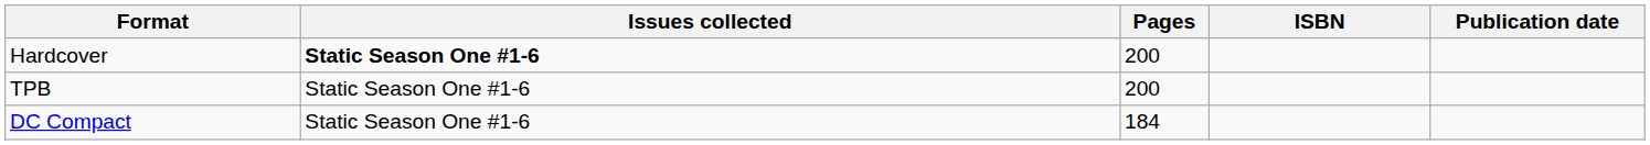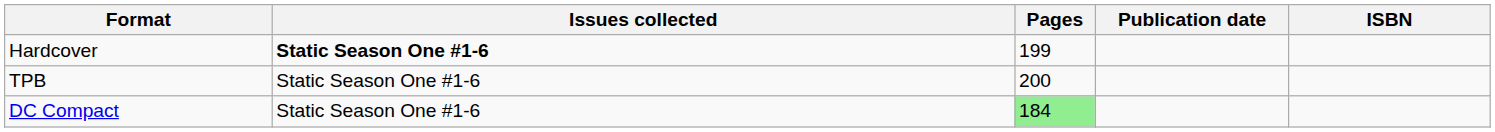columns swapped: Publication date <-> ISBN
Hardcover | Pages: 200 -> 199
DC Compact | Pages: no background -> lightgreen background
